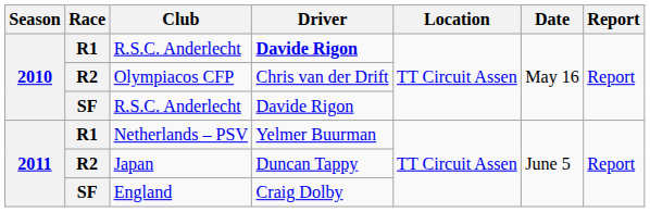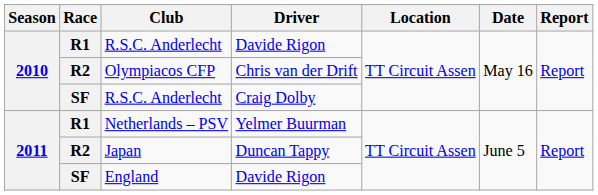R1 / R.S.C. Anderlecht | Driver: bold -> normal
SF / R.S.C. Anderlecht | Driver: Davide Rigon -> Craig Dolby
England | Driver: Craig Dolby -> Davide Rigon
